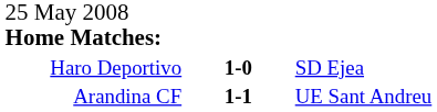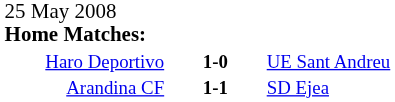Haro Deportivo | column 3: SD Ejea -> UE Sant Andreu
Arandina CF | column 3: UE Sant Andreu -> SD Ejea
